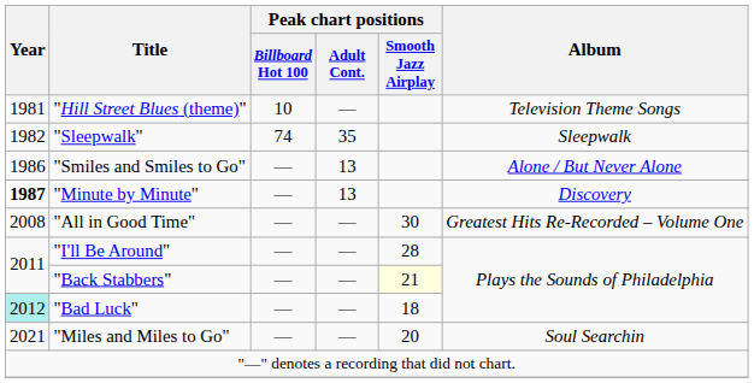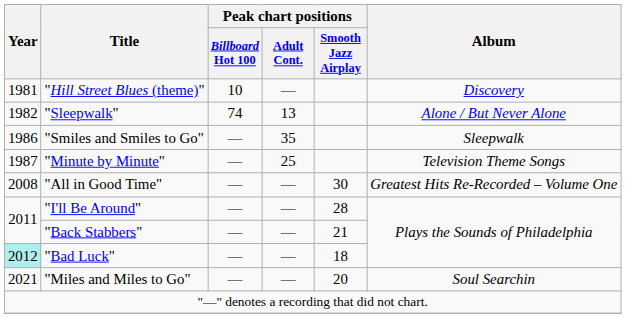"Hill Street Blues (theme)" | Album: Television Theme Songs -> Discovery
"Sleepwalk" | Peak chart positions / Adult Cont.: 35 -> 13
"Sleepwalk" | Album: Sleepwalk -> Alone / But Never Alone
"Smiles and Smiles to Go" | Peak chart positions / Adult Cont.: 13 -> 35
"Smiles and Smiles to Go" | Album: Alone / But Never Alone -> Sleepwalk
"Minute by Minute" | Year: bold -> normal
"Minute by Minute" | Peak chart positions / Adult Cont.: 13 -> 25
"Minute by Minute" | Album: Discovery -> Television Theme Songs
"Back Stabbers" | Peak chart positions / Smooth Jazz Airplay: lightyellow background -> no background
